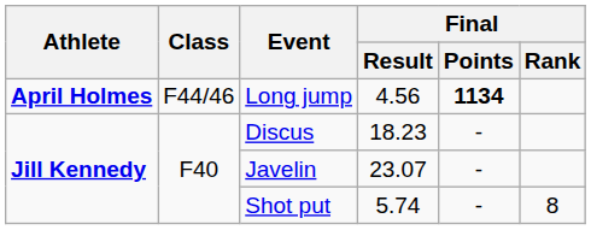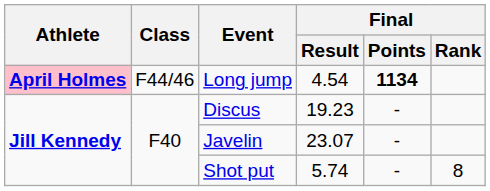Long jump | Athlete: no background -> pink background
Long jump | Final / Result: 4.56 -> 4.54
Discus | Final / Result: 18.23 -> 19.23
